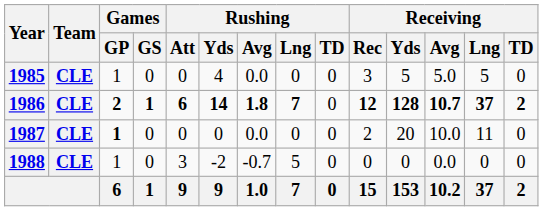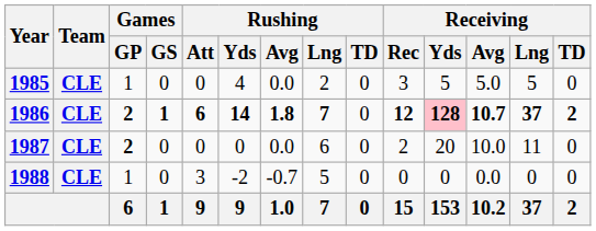1985 | Rushing / Lng: 0 -> 2
1986 | Receiving / Yds: no background -> pink background
1987 | Games / GP: 1 -> 2
1987 | Rushing / Lng: 0 -> 6
